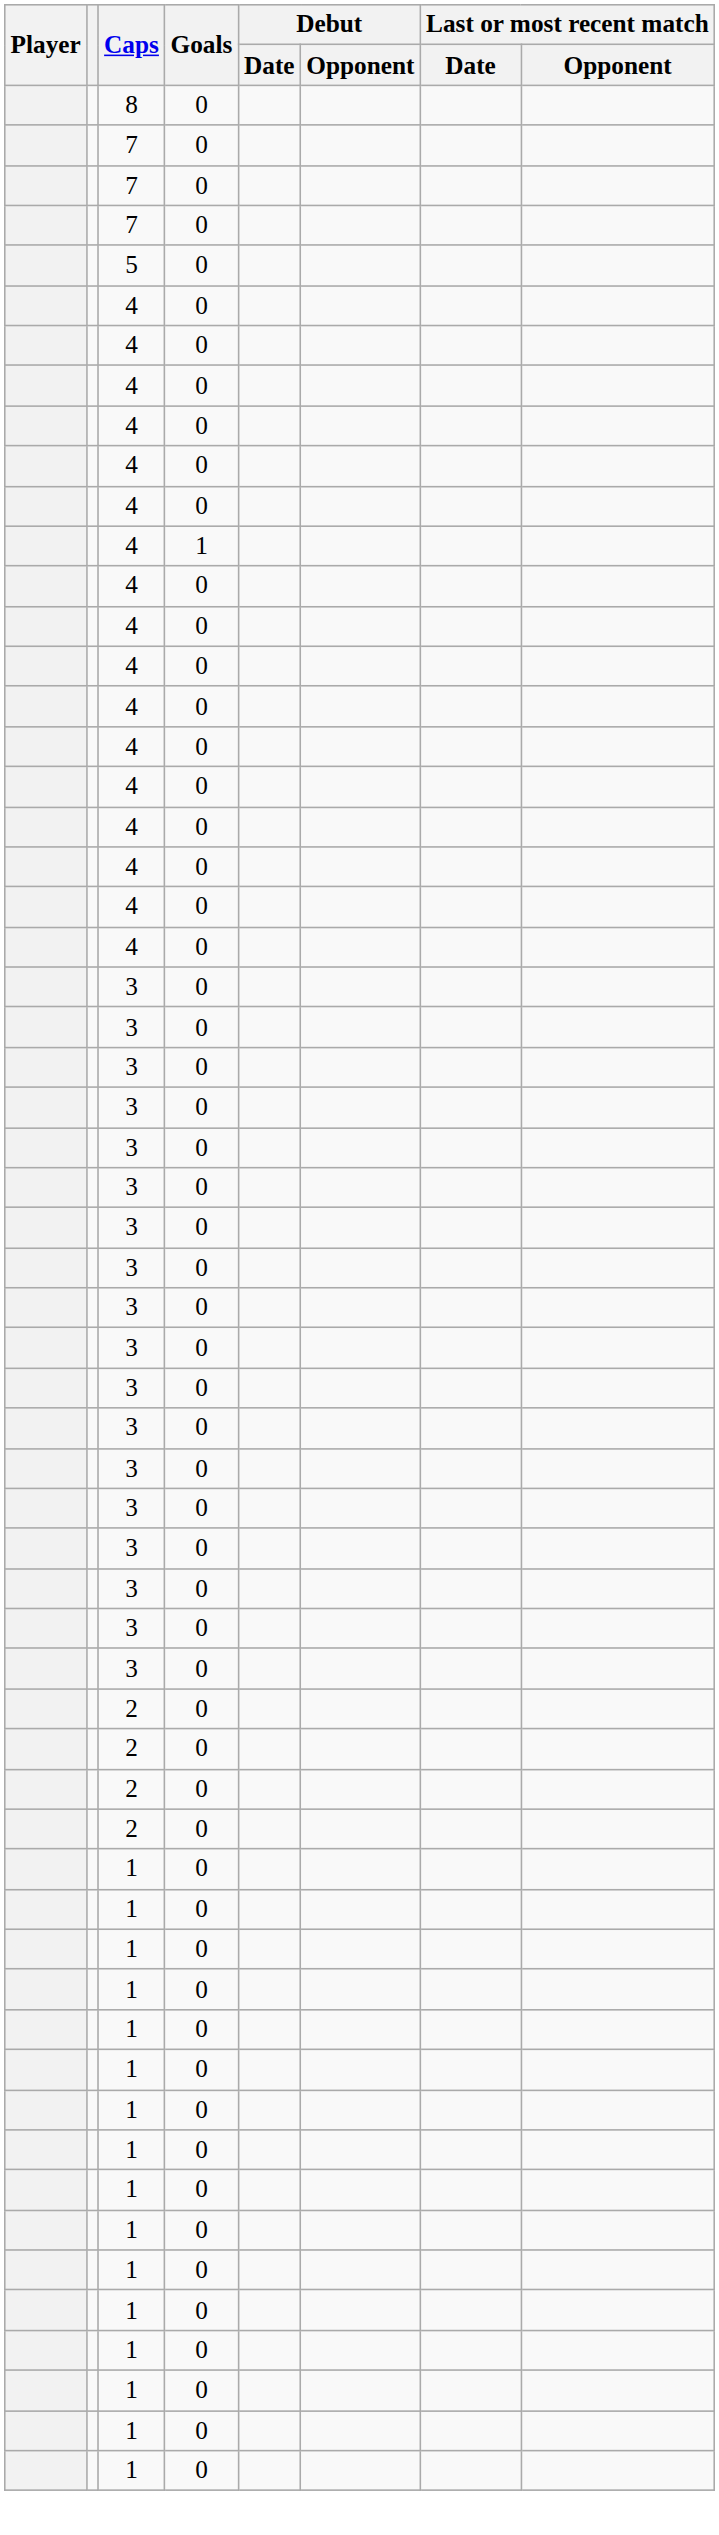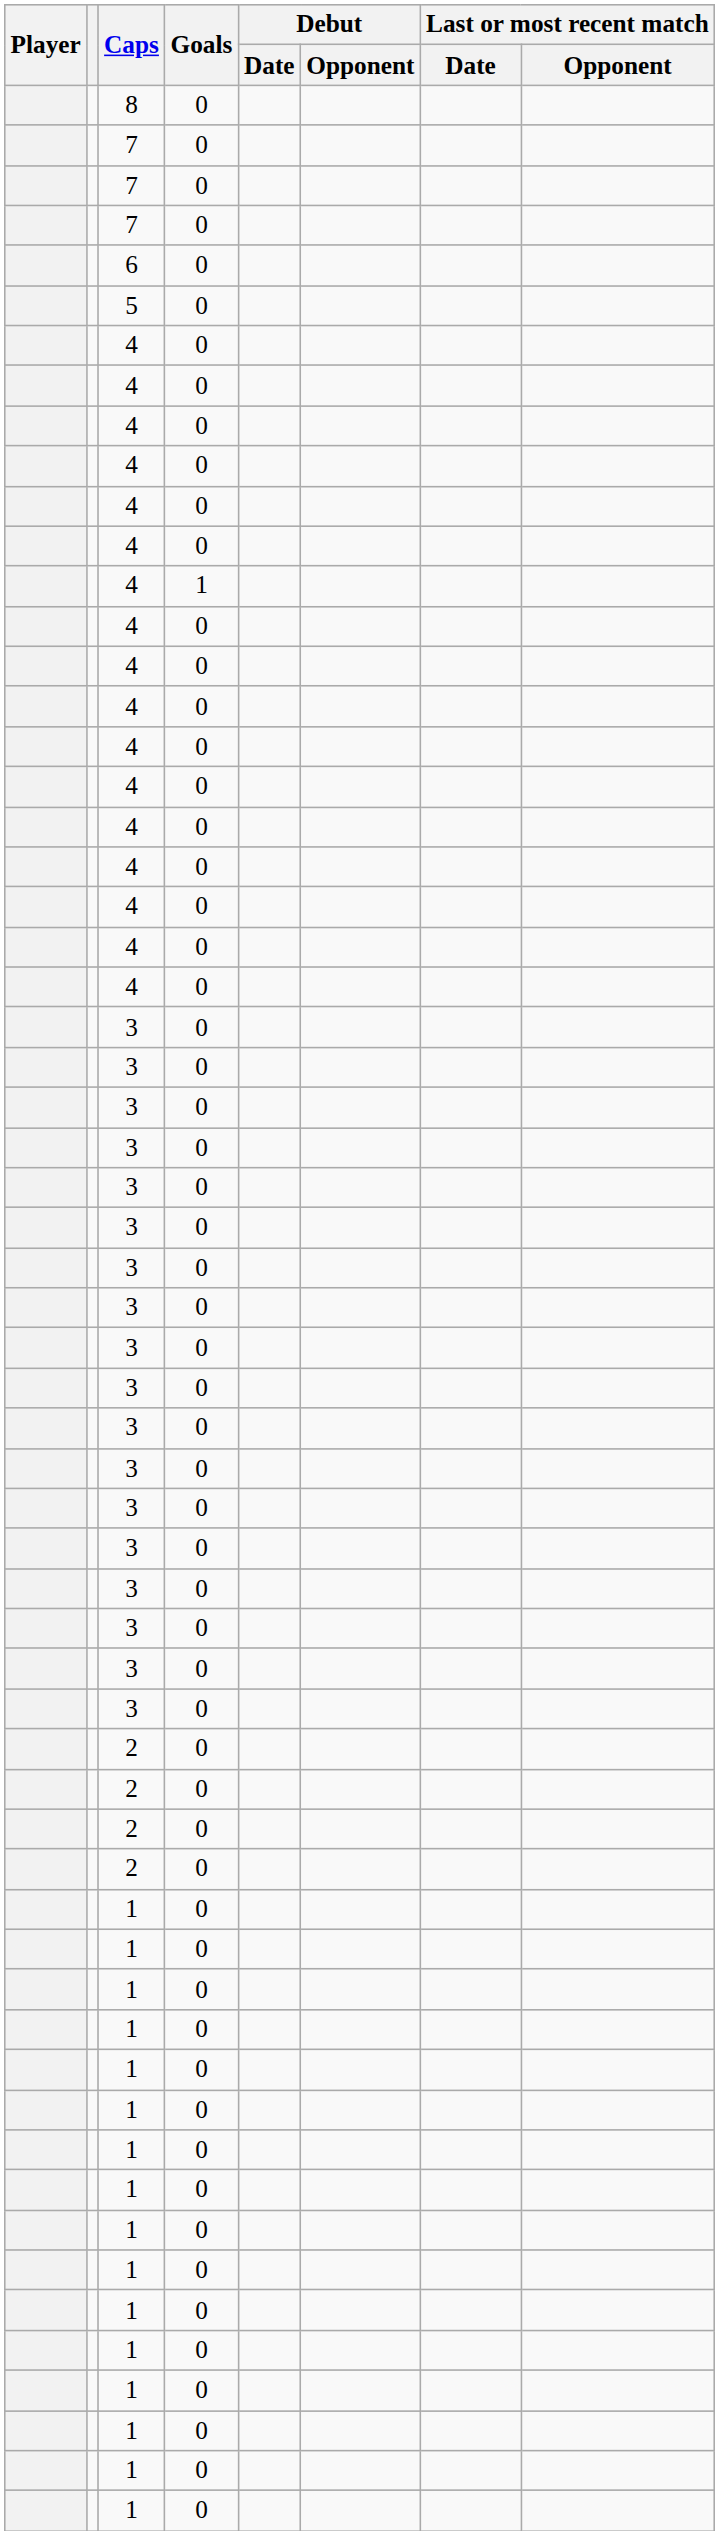+ row: 6 | 0
